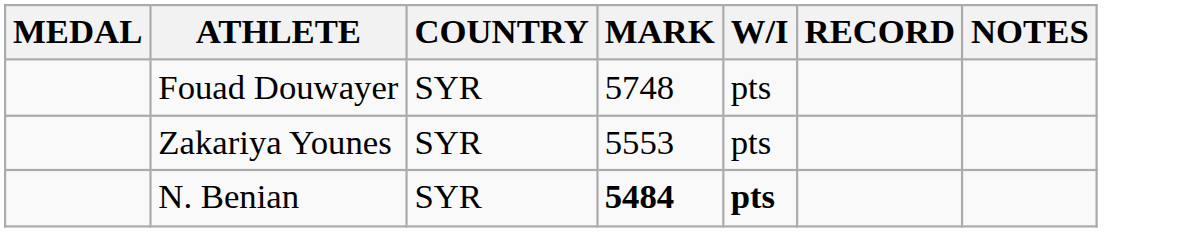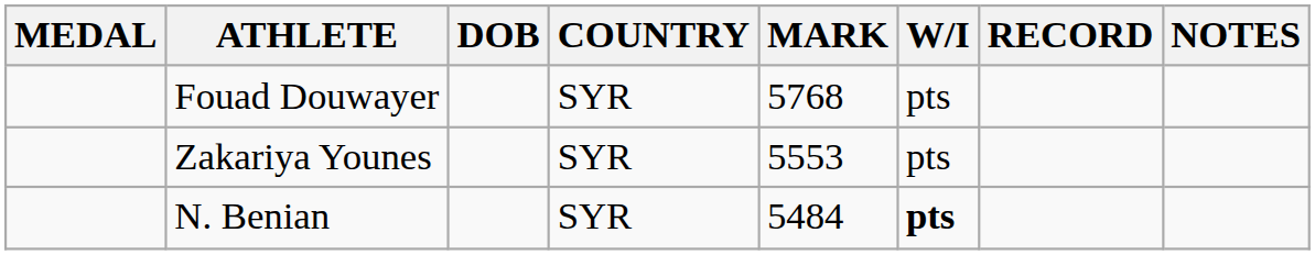+ column: DOB
Fouad Douwayer | MARK: 5748 -> 5768
N. Benian | MARK: bold -> normal
